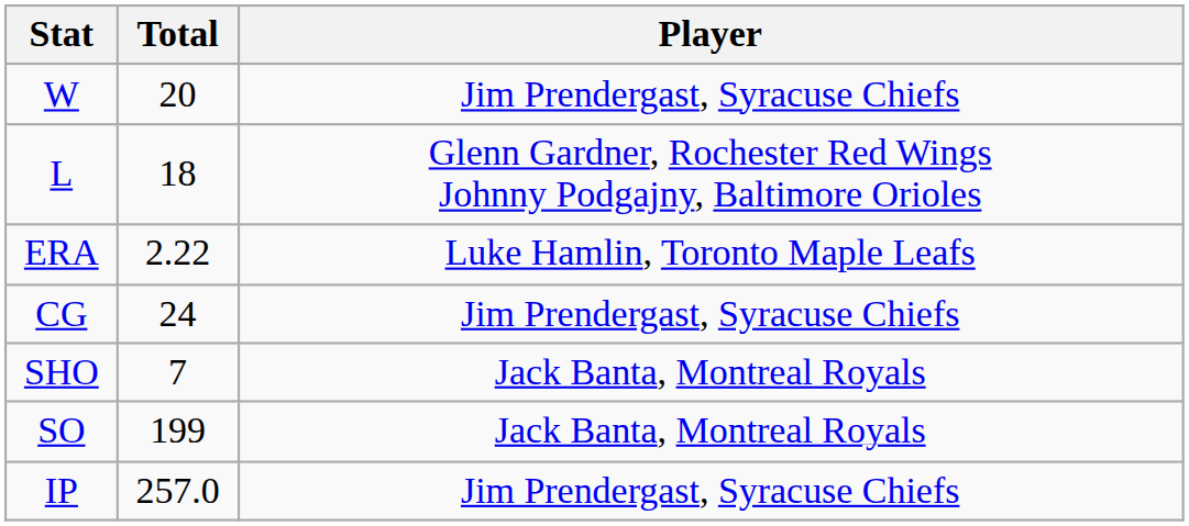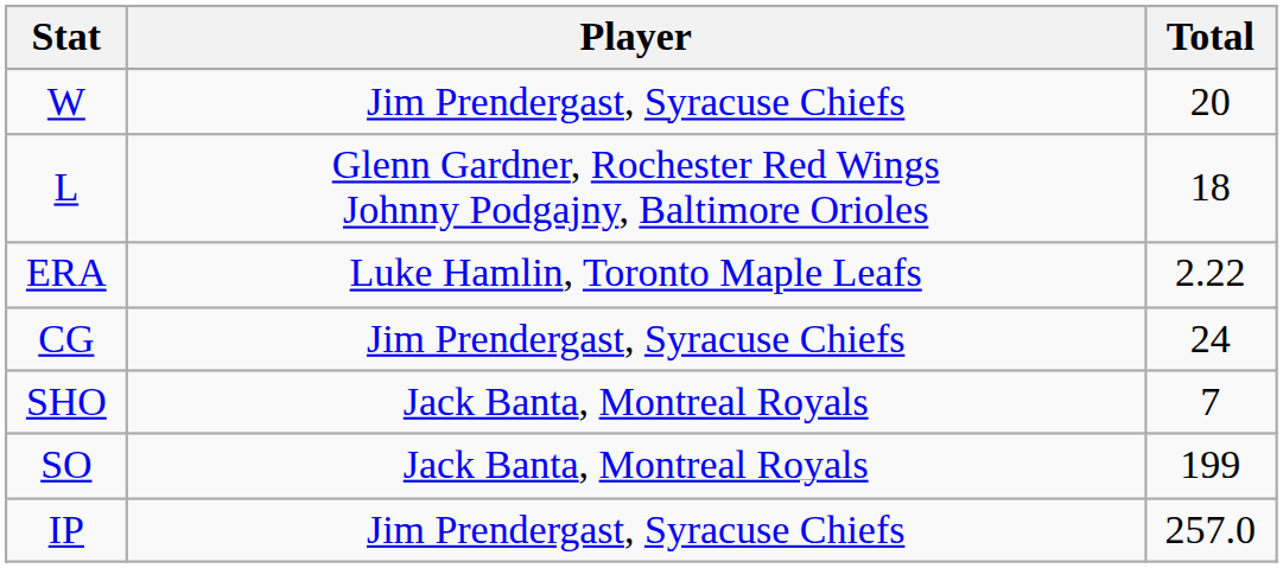columns swapped: Player <-> Total
